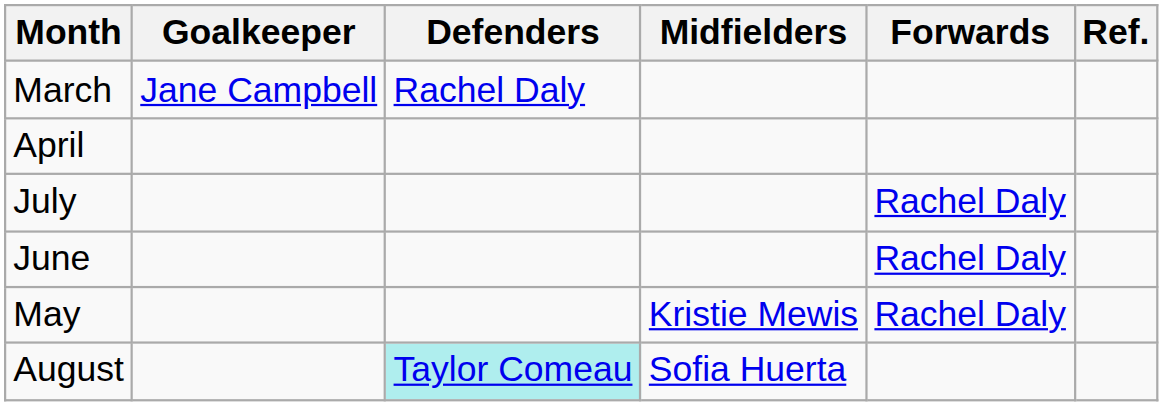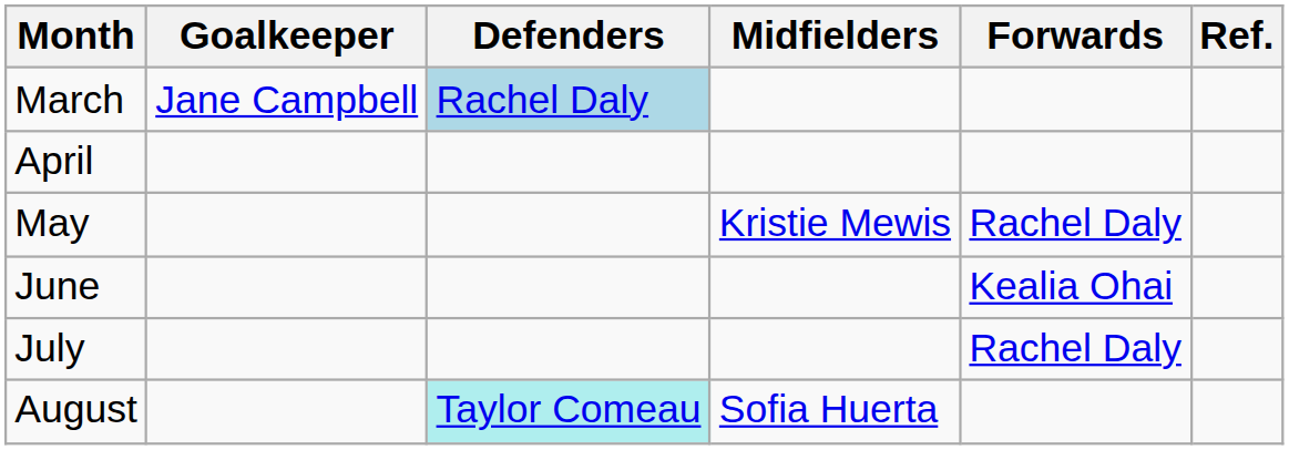March | Defenders: no background -> lightblue background
rows swapped: May <-> July
June | Forwards: Rachel Daly -> Kealia Ohai
